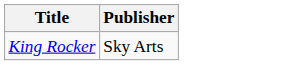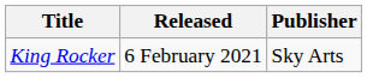+ column: Released | 6 February 2021
